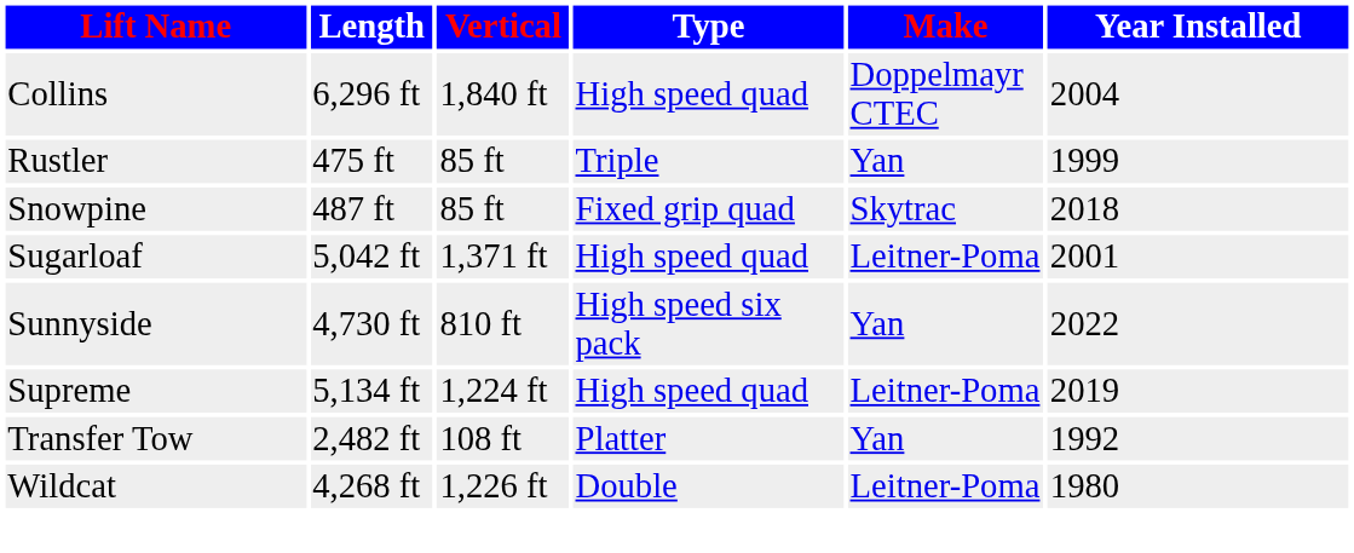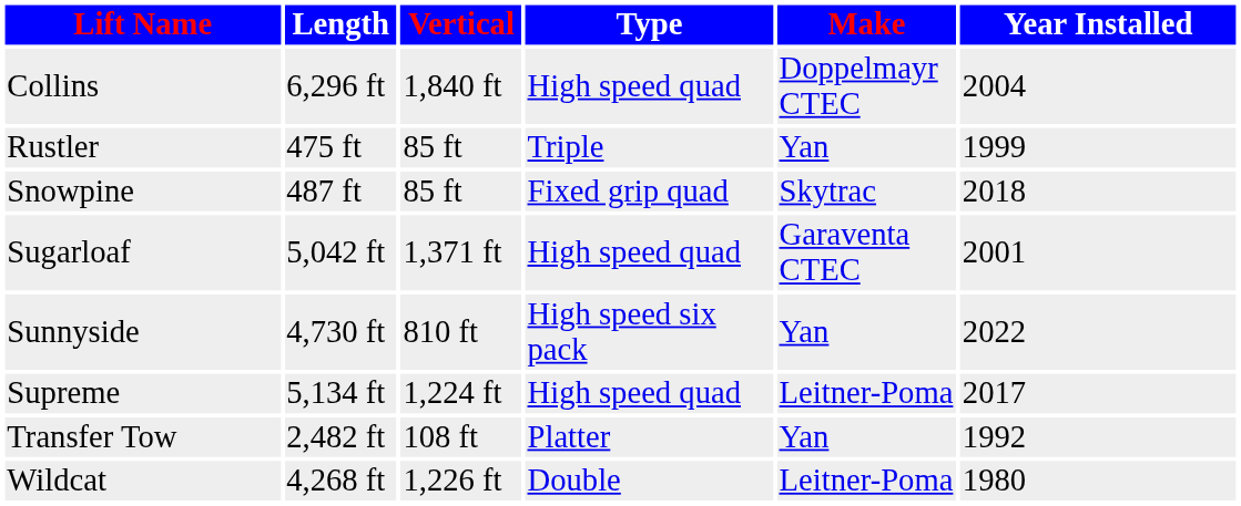Sugarloaf | Make: Leitner-Poma -> Garaventa CTEC
Supreme | Year Installed: 2019 -> 2017
